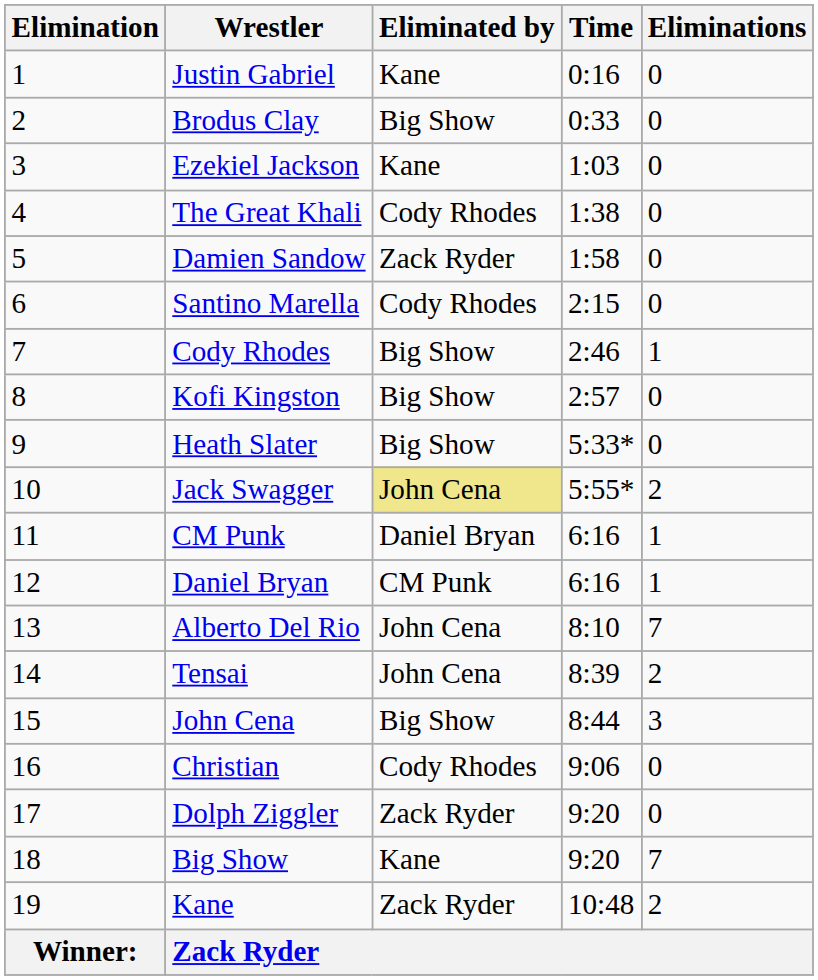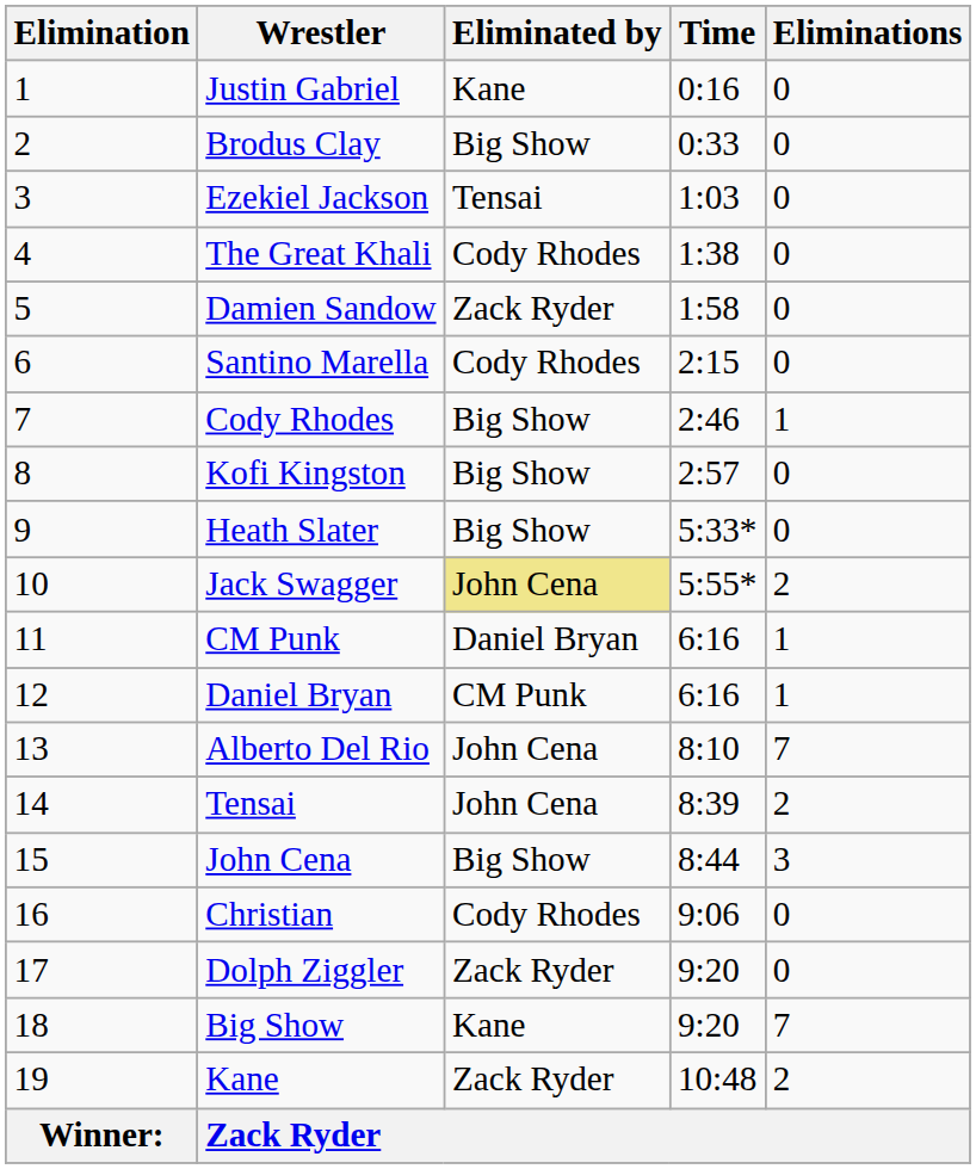Ezekiel Jackson | Eliminated by: Kane -> Tensai
